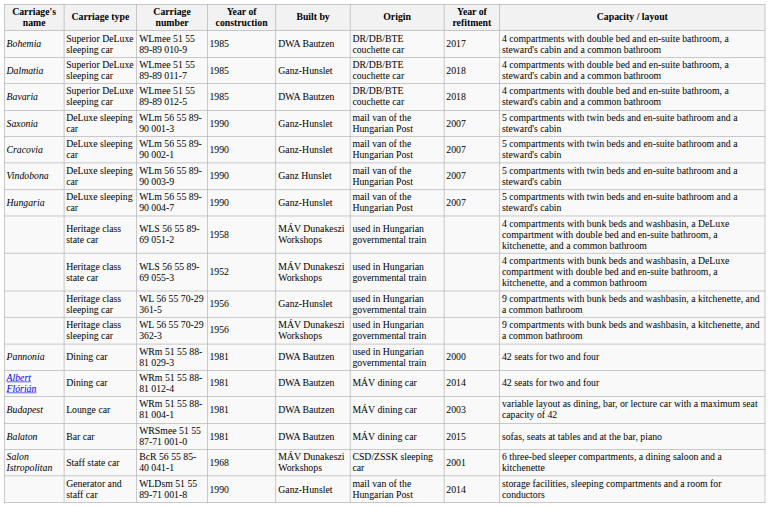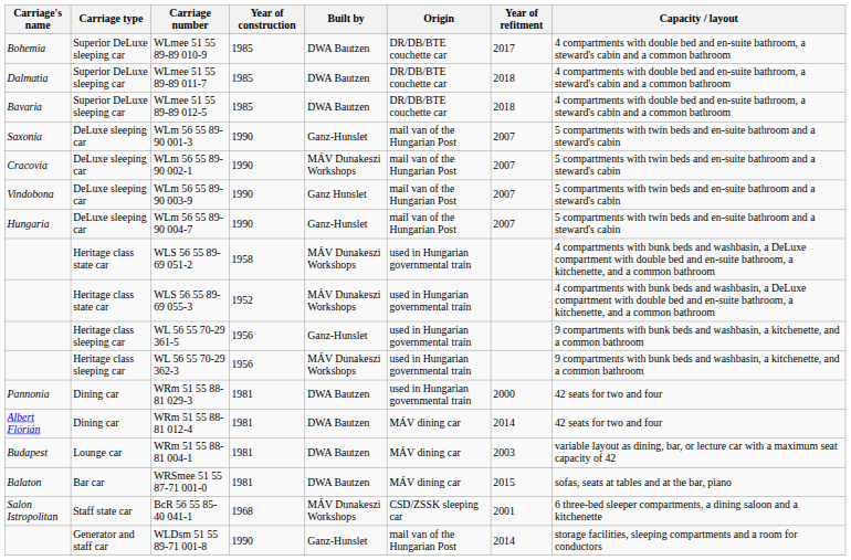WLmee 51 55 89-89 011-7 | Built by: Ganz-Hunslet -> DWA Bautzen
WLm 56 55 89-90 002-1 | Built by: Ganz-Hunslet -> MÁV Dunakeszi Workshops
